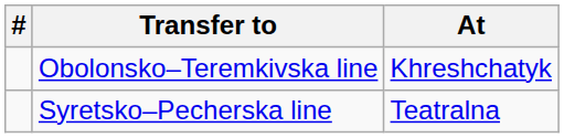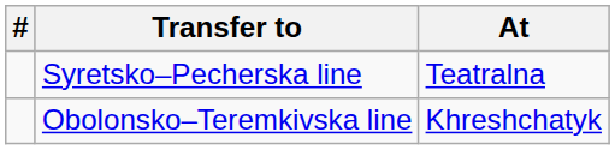rows swapped: Obolonsko–Teremkivska line <-> Syretsko–Pecherska line
